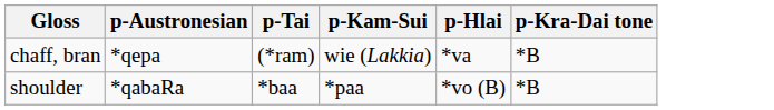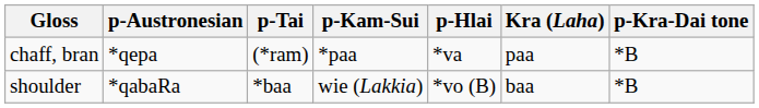+ column: Kra (Laha) | paa | baa
chaff, bran | p-Kam-Sui: wie (Lakkia) -> *paa
shoulder | p-Kam-Sui: *paa -> wie (Lakkia)
